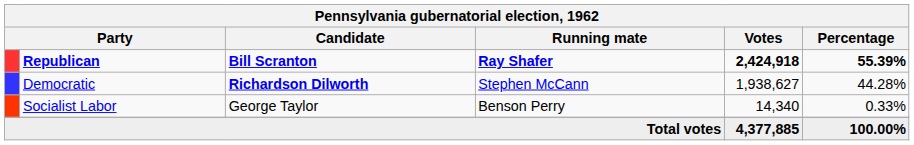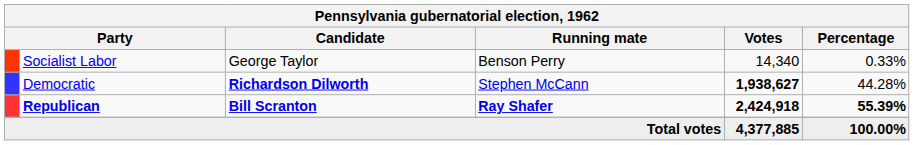rows swapped: Republican <-> Socialist Labor
Democratic | Votes: normal -> bold
